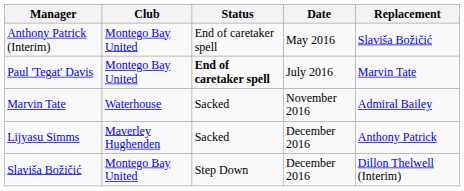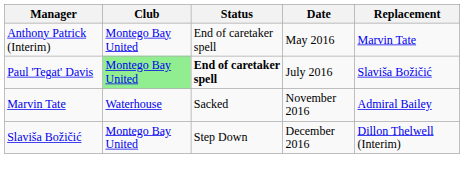Anthony Patrick (Interim) | Replacement: Slaviša Božičić -> Marvin Tate
Paul 'Tegat' Davis | Club: no background -> lightgreen background
Paul 'Tegat' Davis | Replacement: Marvin Tate -> Slaviša Božičić
- row: Lijyasu Simms | Maverley Hughenden | Sacked | December 2016 | Anthony Patrick
